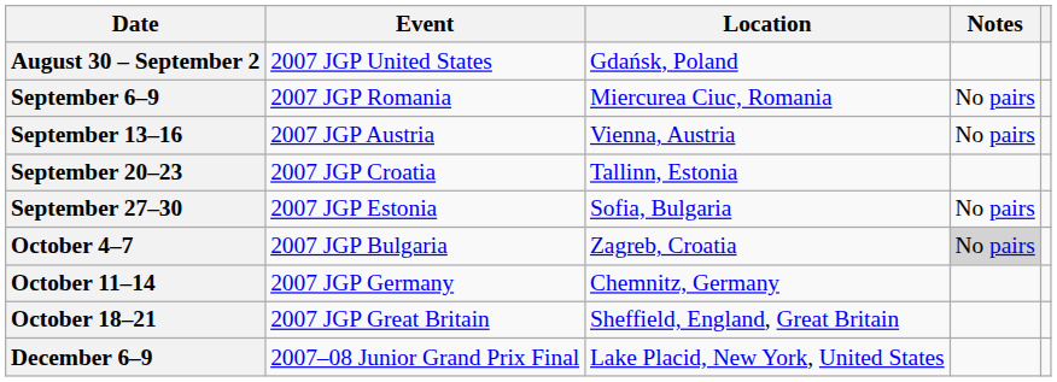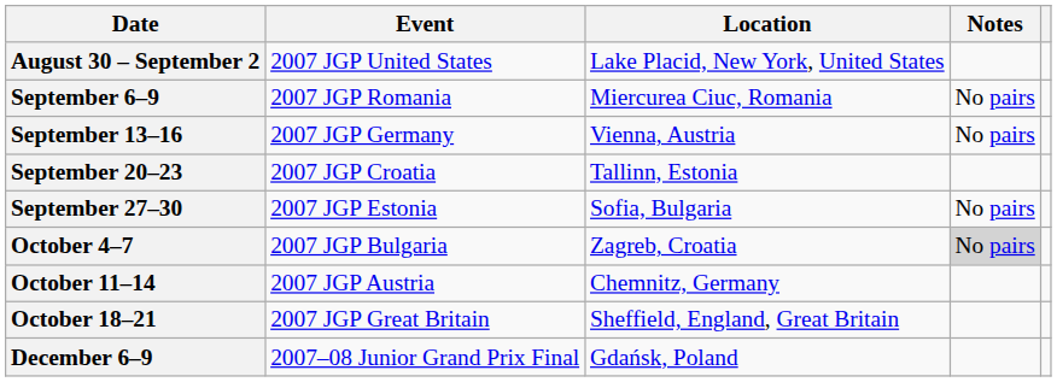August 30 – September 2 | Location: Gdańsk, Poland -> Lake Placid, New York, United States
September 13–16 | Event: 2007 JGP Austria -> 2007 JGP Germany
October 11–14 | Event: 2007 JGP Germany -> 2007 JGP Austria
December 6–9 | Location: Lake Placid, New York, United States -> Gdańsk, Poland
